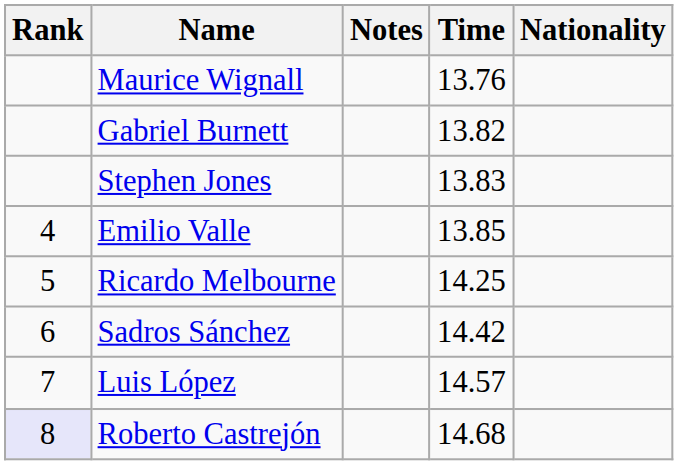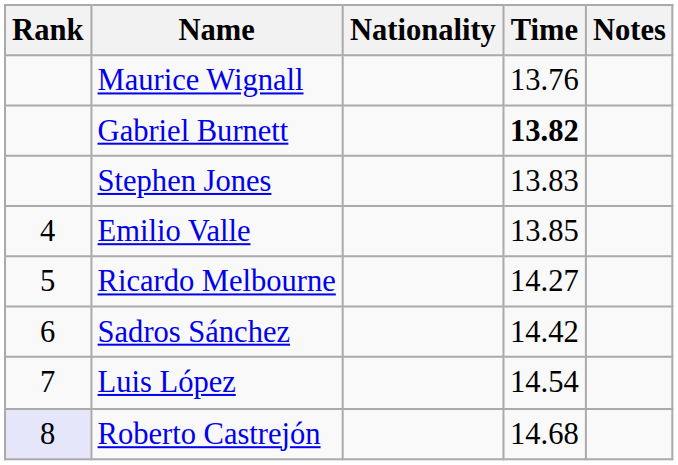columns swapped: Nationality <-> Notes
Gabriel Burnett | Time: normal -> bold
Ricardo Melbourne | Time: 14.25 -> 14.27
Luis López | Time: 14.57 -> 14.54
